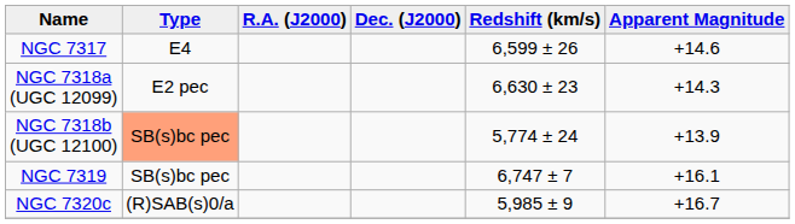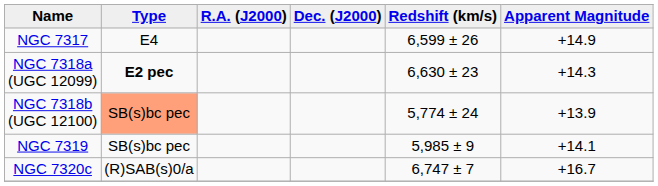NGC 7317 | Apparent Magnitude: +14.6 -> +14.9
NGC 7318a (UGC 12099) | Type: normal -> bold
NGC 7319 | Redshift (km/s): 6,747 ± 7 -> 5,985 ± 9
NGC 7319 | Apparent Magnitude: +16.1 -> +14.1
NGC 7320c | Redshift (km/s): 5,985 ± 9 -> 6,747 ± 7
